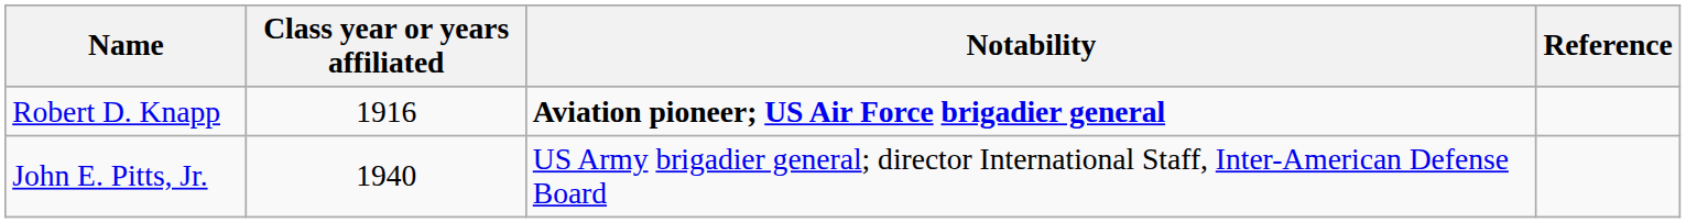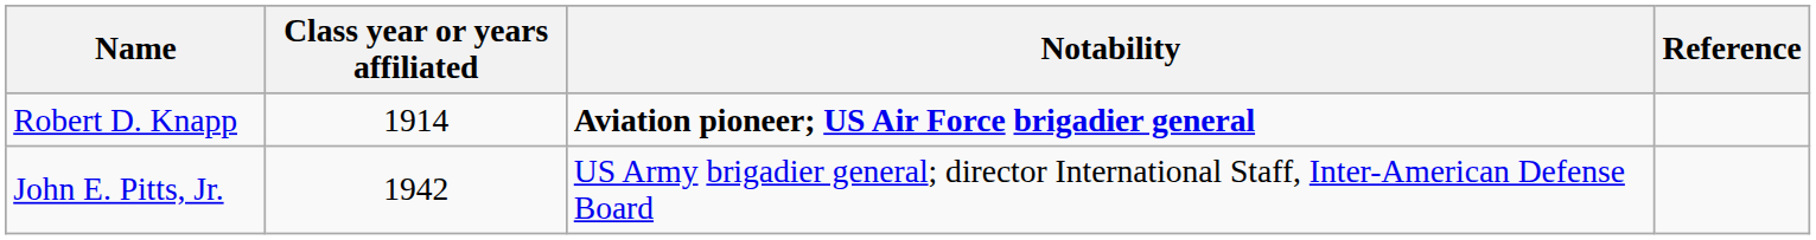Robert D. Knapp | Class year or years affiliated: 1916 -> 1914
John E. Pitts, Jr. | Class year or years affiliated: 1940 -> 1942
